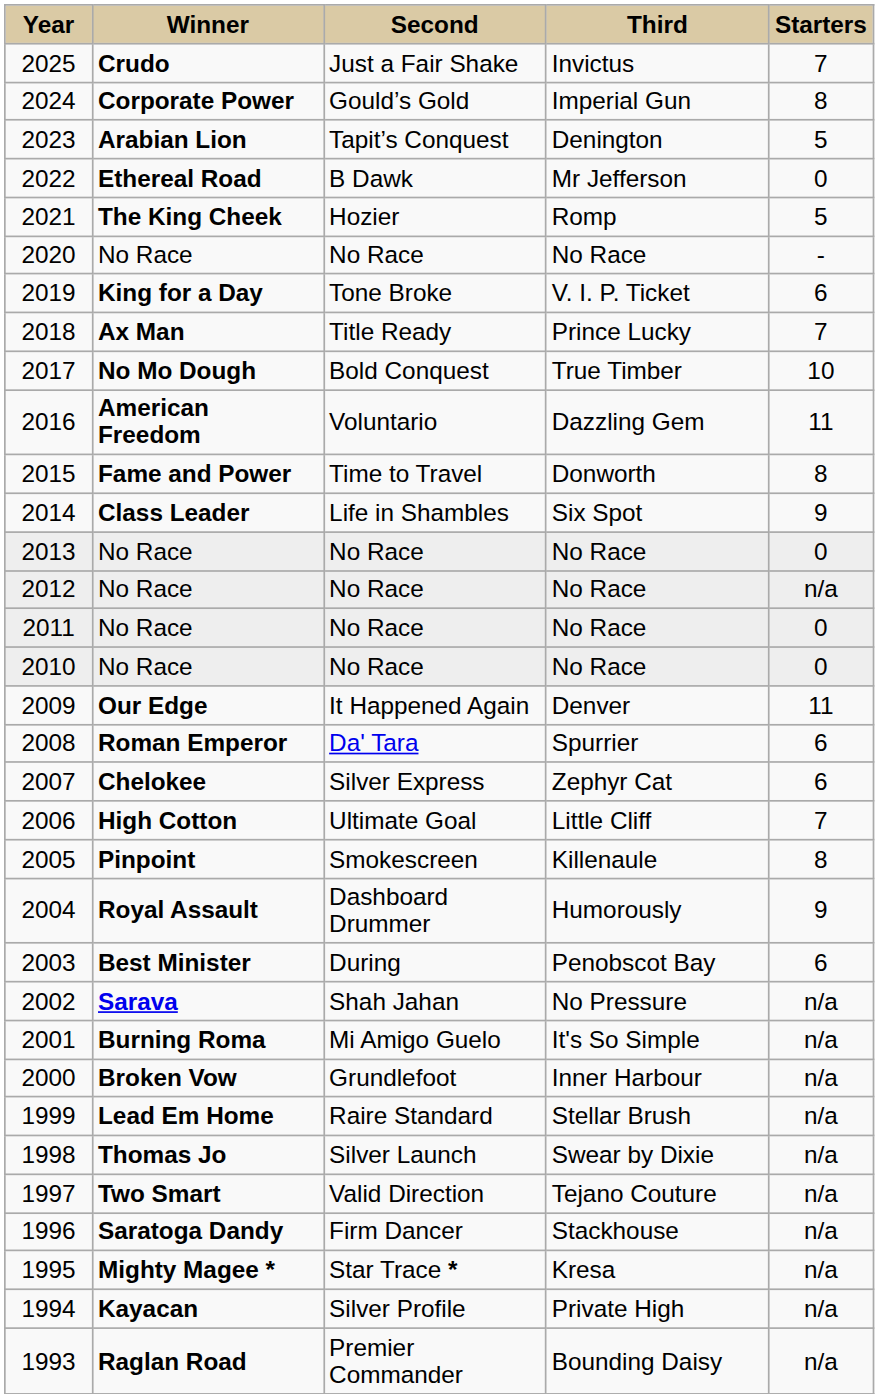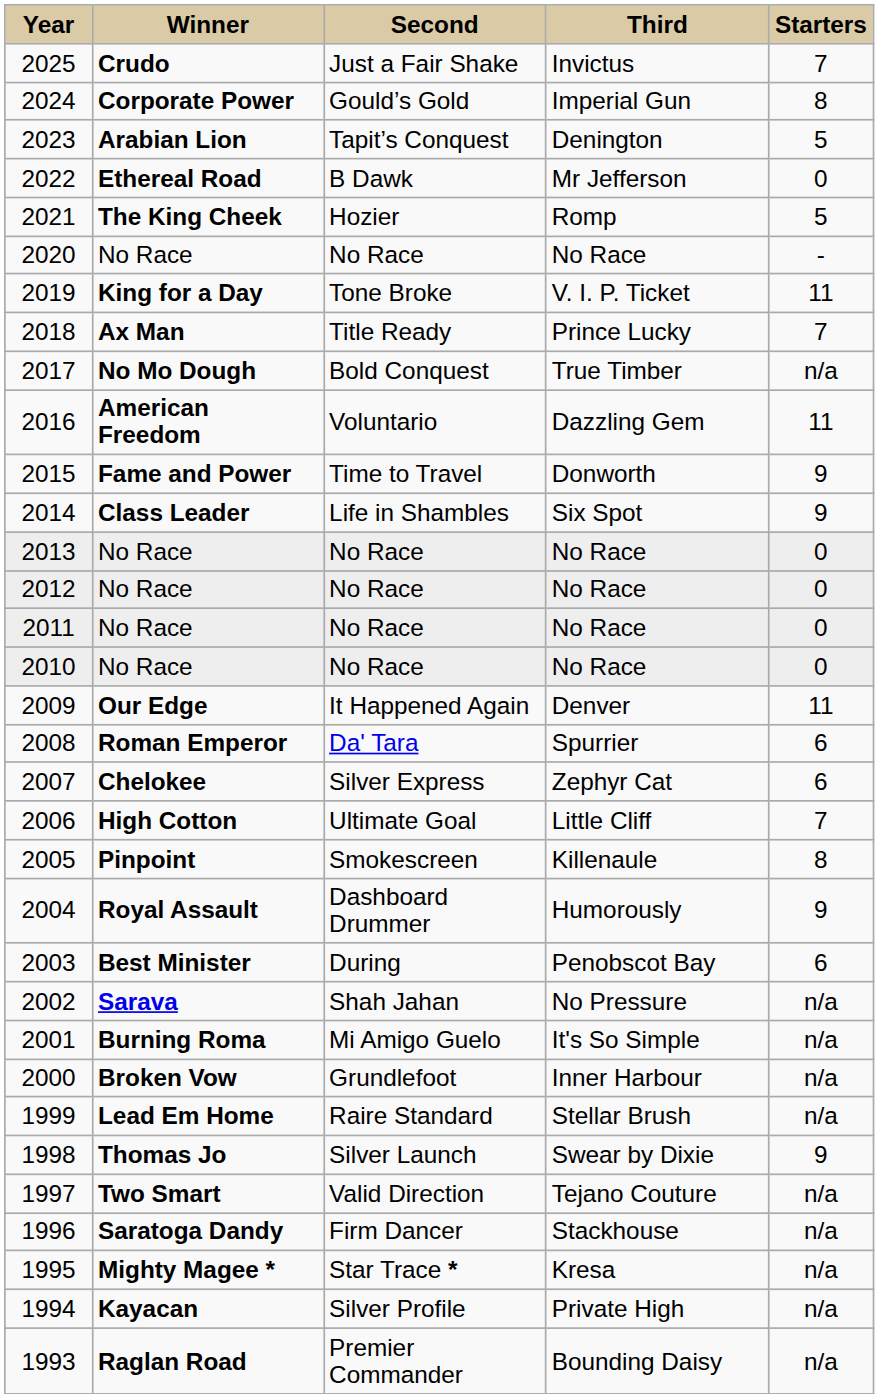2019 | column 5: 6 -> 11
2017 | column 5: 10 -> n/a
2015 | column 5: 8 -> 9
2012 | column 5: n/a -> 0
1998 | column 5: n/a -> 9
